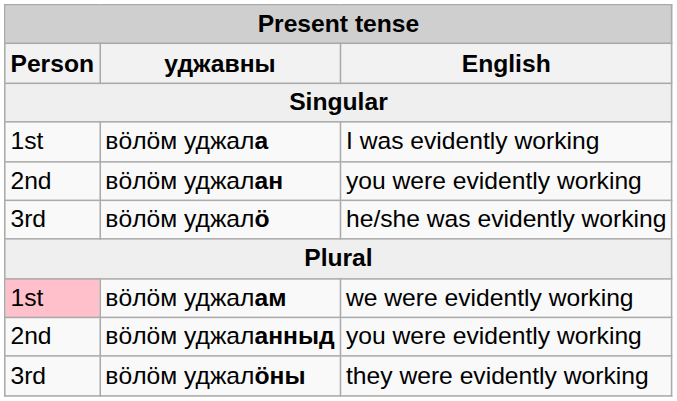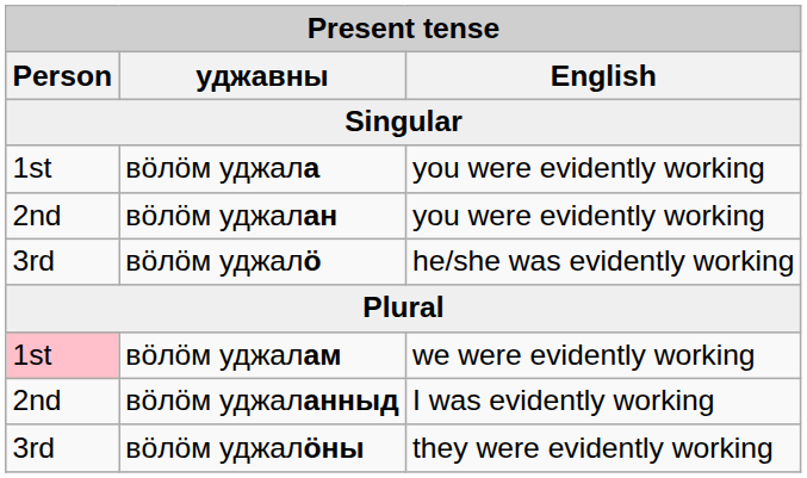вӧлӧм уджала | English: I was evidently working -> you were evidently working
вӧлӧм уджаланныд | English: you were evidently working -> I was evidently working
